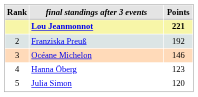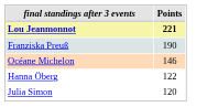- column: Rank | 2 | 3 | 4 | 5
Franziska Preuß | Points: 192 -> 190
Hanna Öberg | Points: 123 -> 122
